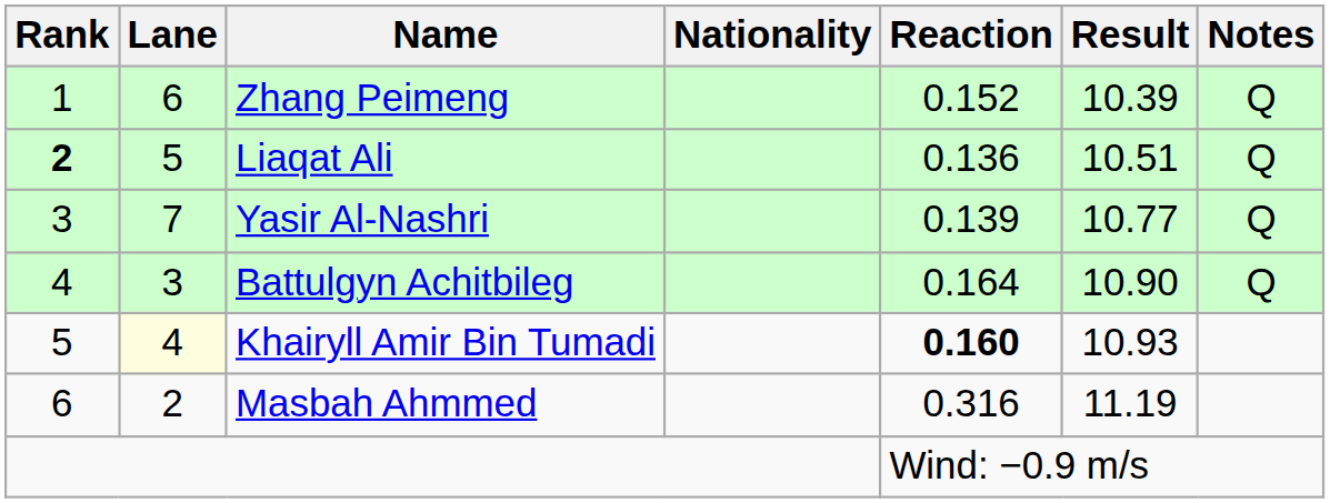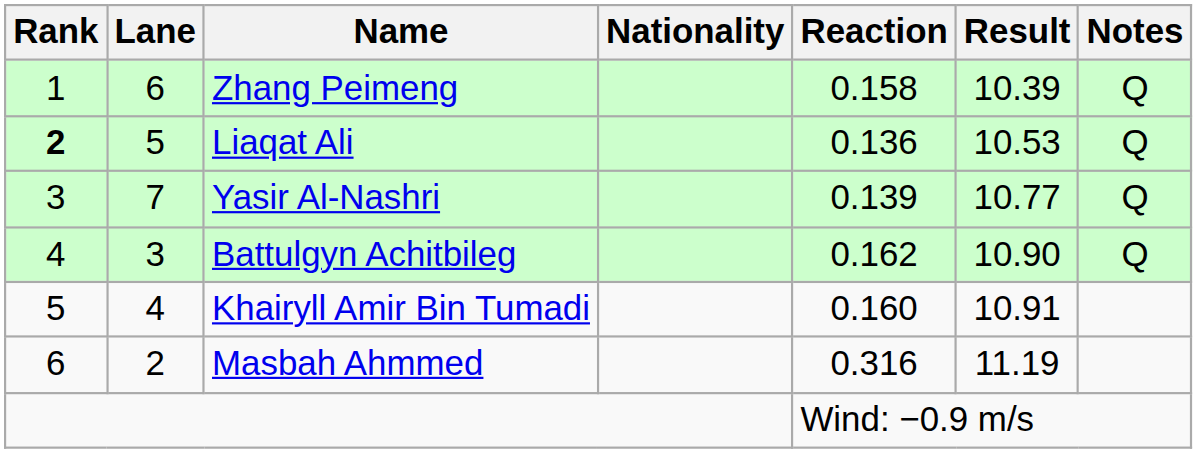Zhang Peimeng | Reaction: 0.152 -> 0.158
Liaqat Ali | Result: 10.51 -> 10.53
Battulgyn Achitbileg | Reaction: 0.164 -> 0.162
Khairyll Amir Bin Tumadi | Lane: lightyellow background -> no background
Khairyll Amir Bin Tumadi | Reaction: bold -> normal
Khairyll Amir Bin Tumadi | Result: 10.93 -> 10.91
